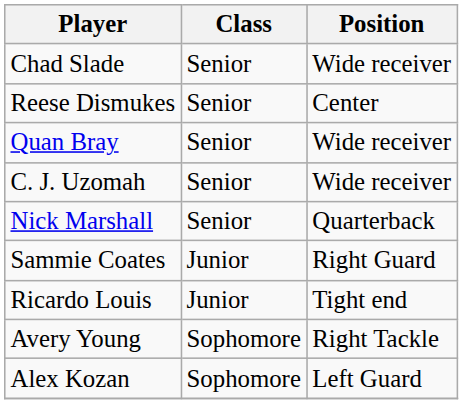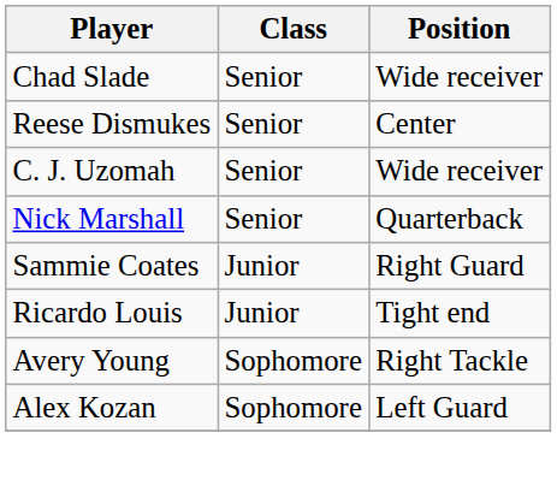- row: Quan Bray | Senior | Wide receiver
